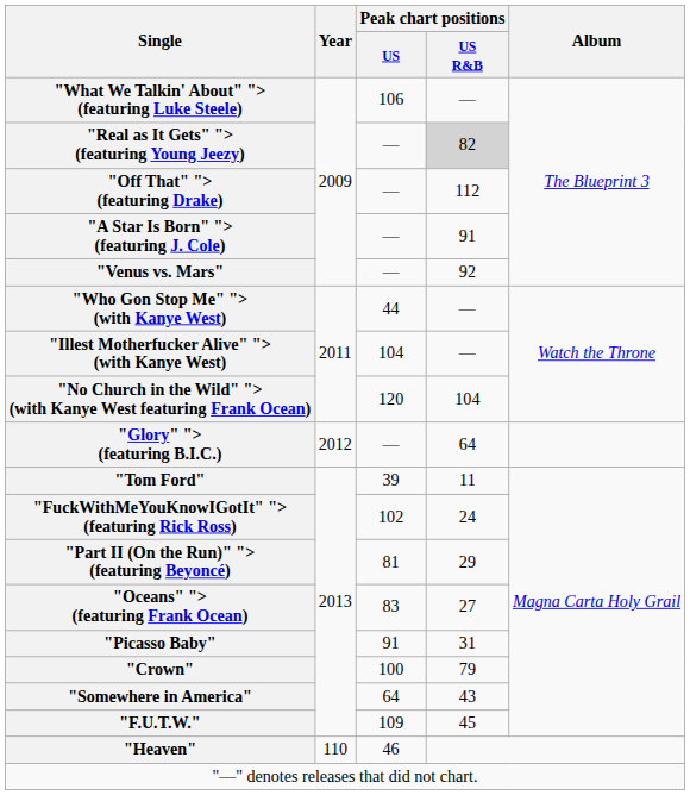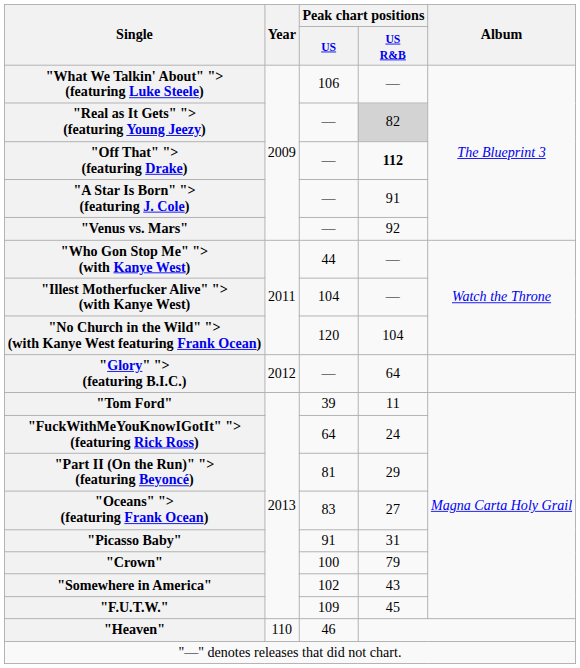"Off That" "> (featuring Drake) | Peak chart positions / US R&B: normal -> bold
"FuckWithMeYouKnowIGotIt" "> (featuring Rick Ross) | Peak chart positions / US: 102 -> 64
"Somewhere in America" | Peak chart positions / US: 64 -> 102
